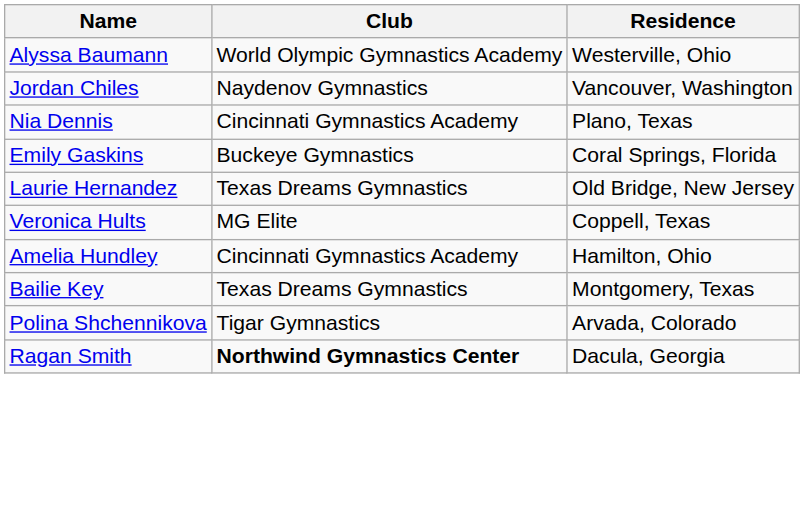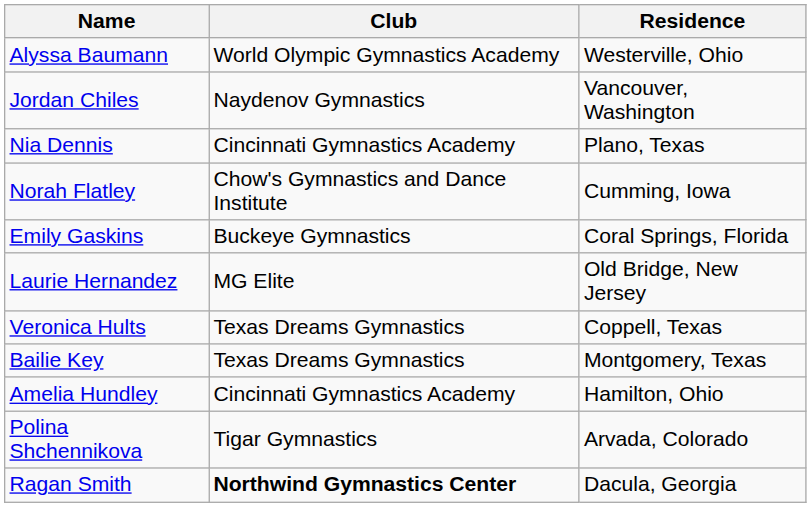+ row: Norah Flatley | Chow's Gymnastics and Dance Institute | Cumming, Iowa
Laurie Hernandez | Club: Texas Dreams Gymnastics -> MG Elite
Veronica Hults | Club: MG Elite -> Texas Dreams Gymnastics
rows swapped: Amelia Hundley <-> Bailie Key
